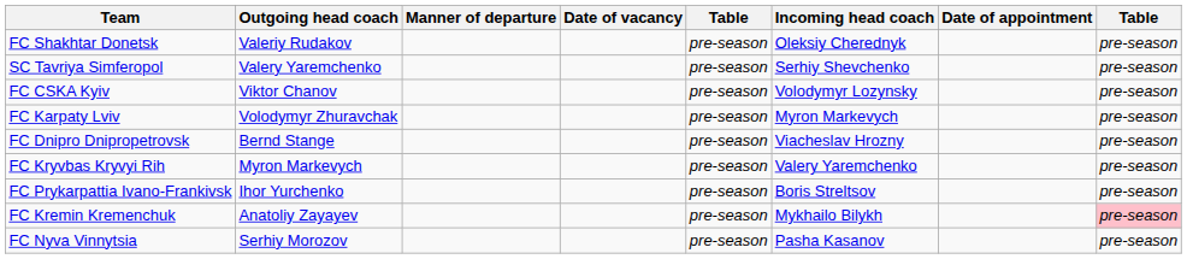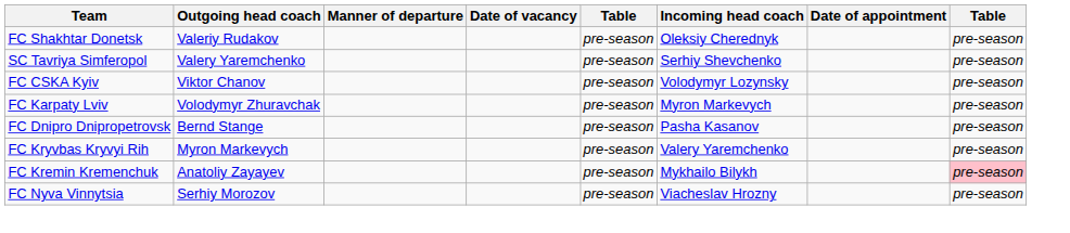FC Dnipro Dnipropetrovsk | Incoming head coach: Viacheslav Hrozny -> Pasha Kasanov
- row: FC Prykarpattia Ivano-Frankivsk | Ihor Yurchenko | pre-season | Boris Streltsov | pre-season
FC Nyva Vinnytsia | Incoming head coach: Pasha Kasanov -> Viacheslav Hrozny
